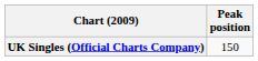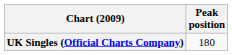UK Singles (Official Charts Company) | Peak position: 150 -> 180
